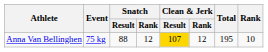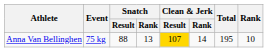Anna Van Bellinghen | Snatch / Rank: 12 -> 13
Anna Van Bellinghen | Clean & Jerk / Rank: 12 -> 14
